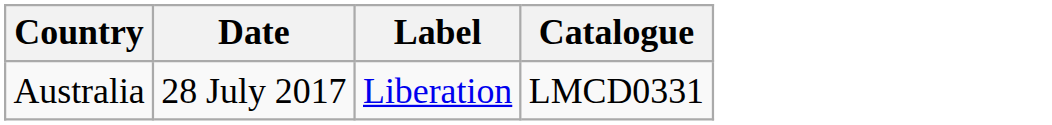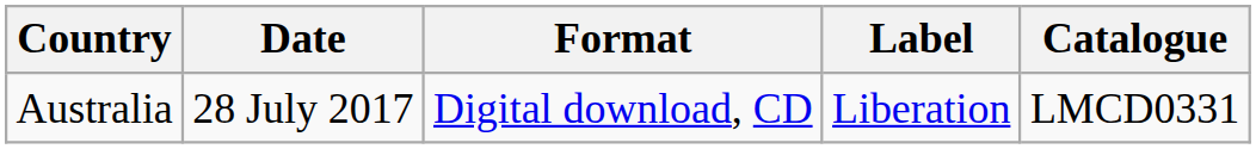+ column: Format | Digital download, CD
